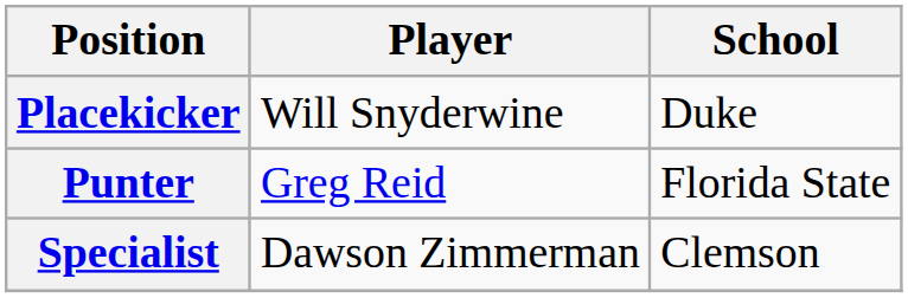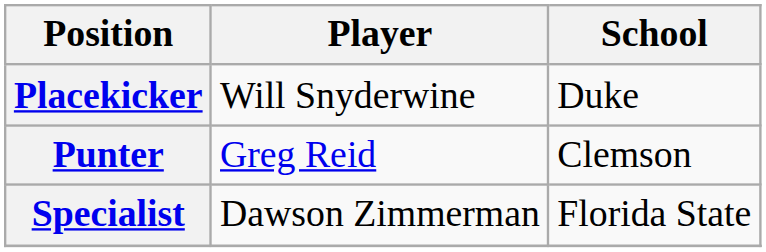Punter | School: Florida State -> Clemson
Specialist | School: Clemson -> Florida State
